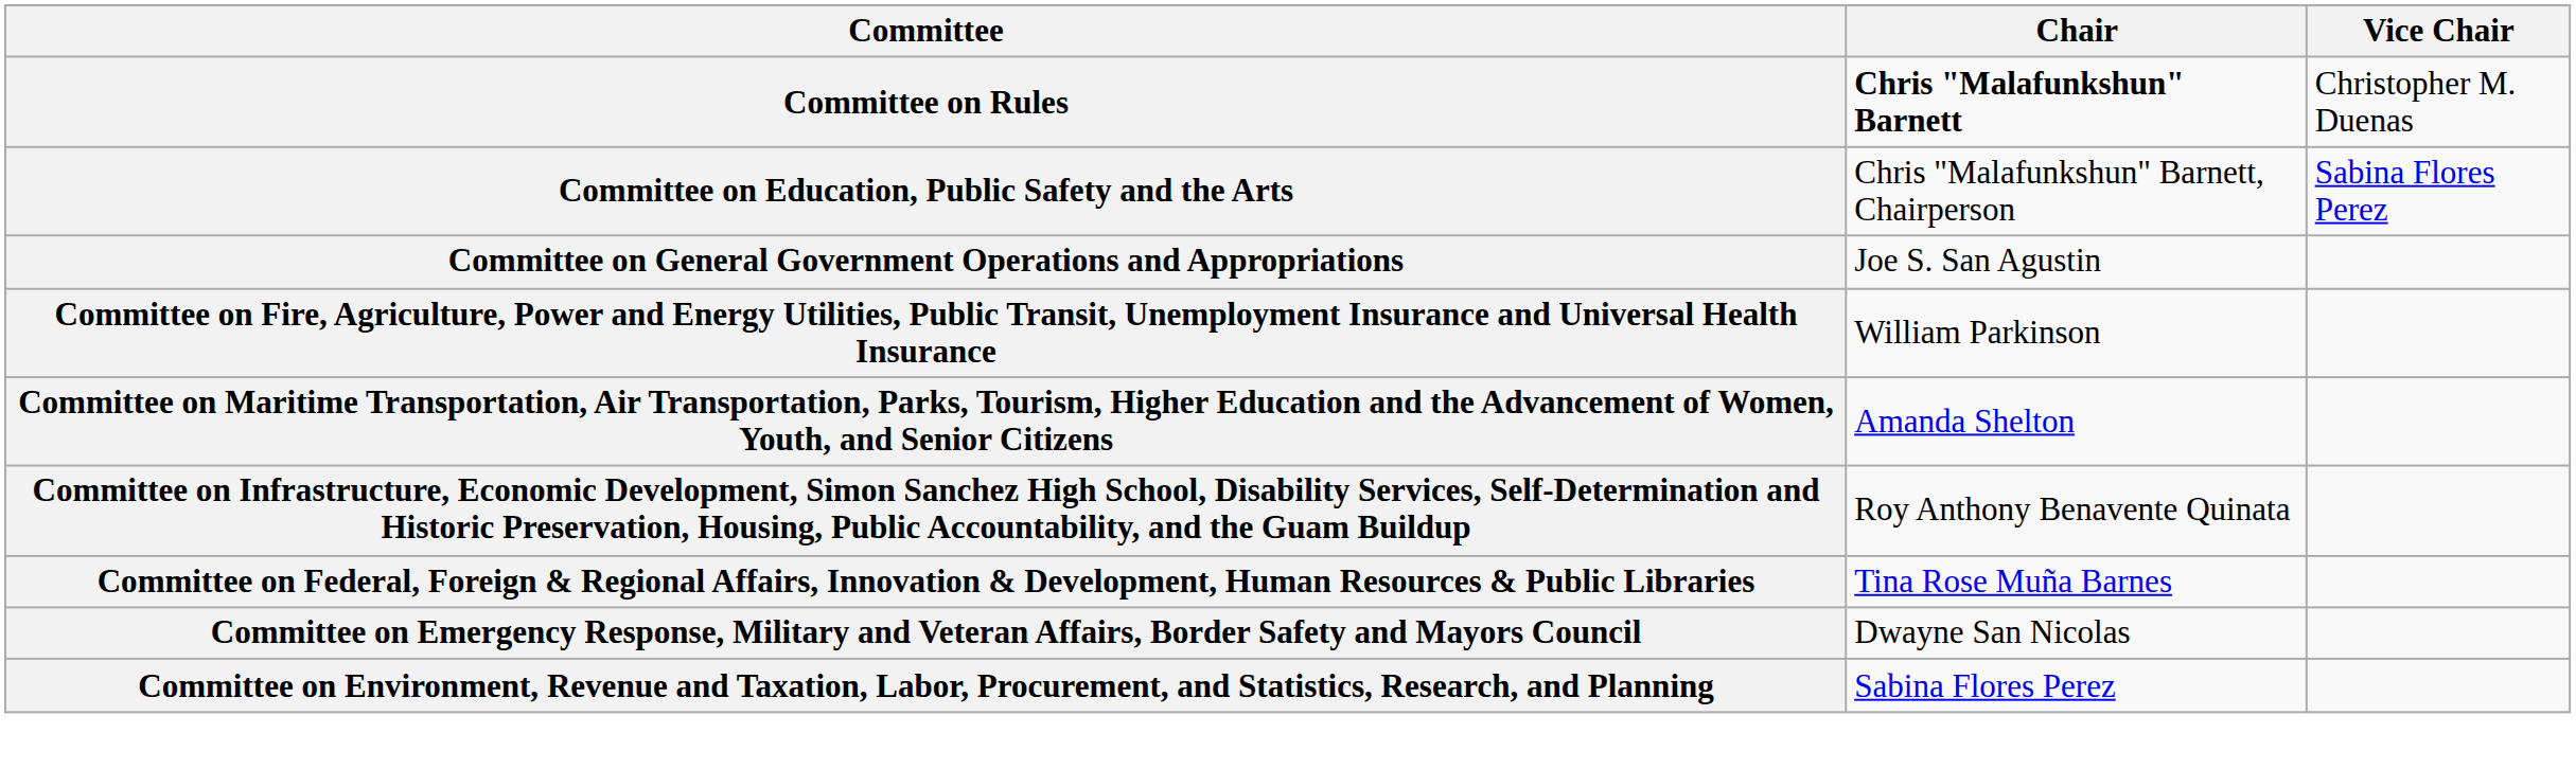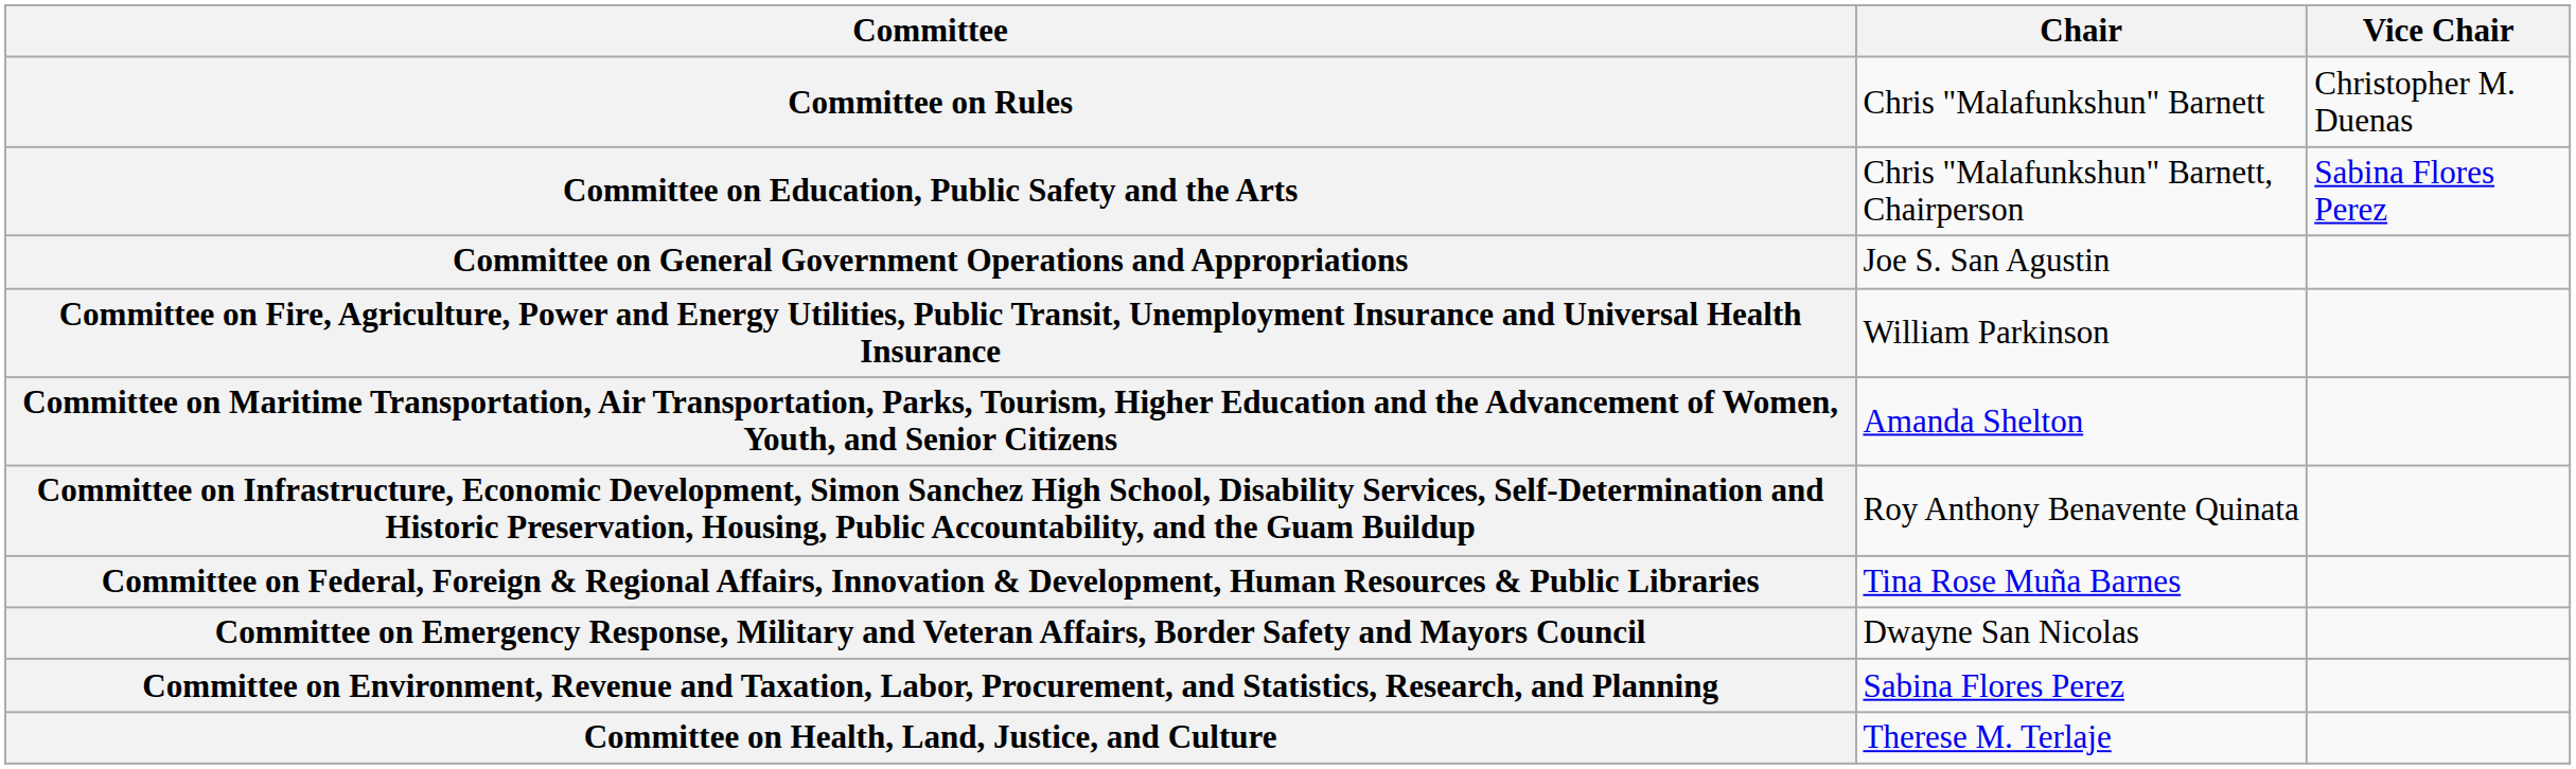Committee on Rules | Chair: bold -> normal
+ row: Committee on Health, Land, Justice, and Culture | Therese M. Terlaje
